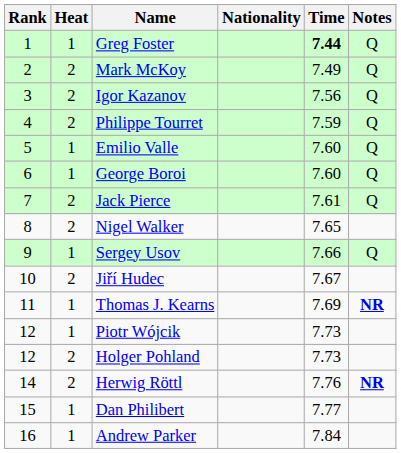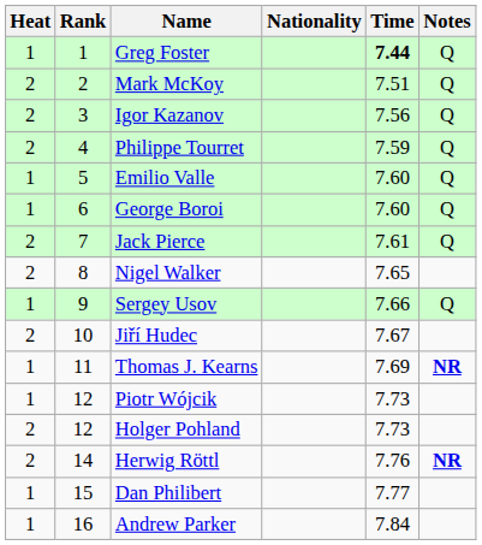columns swapped: Rank <-> Heat
Mark McKoy | Time: 7.49 -> 7.51
